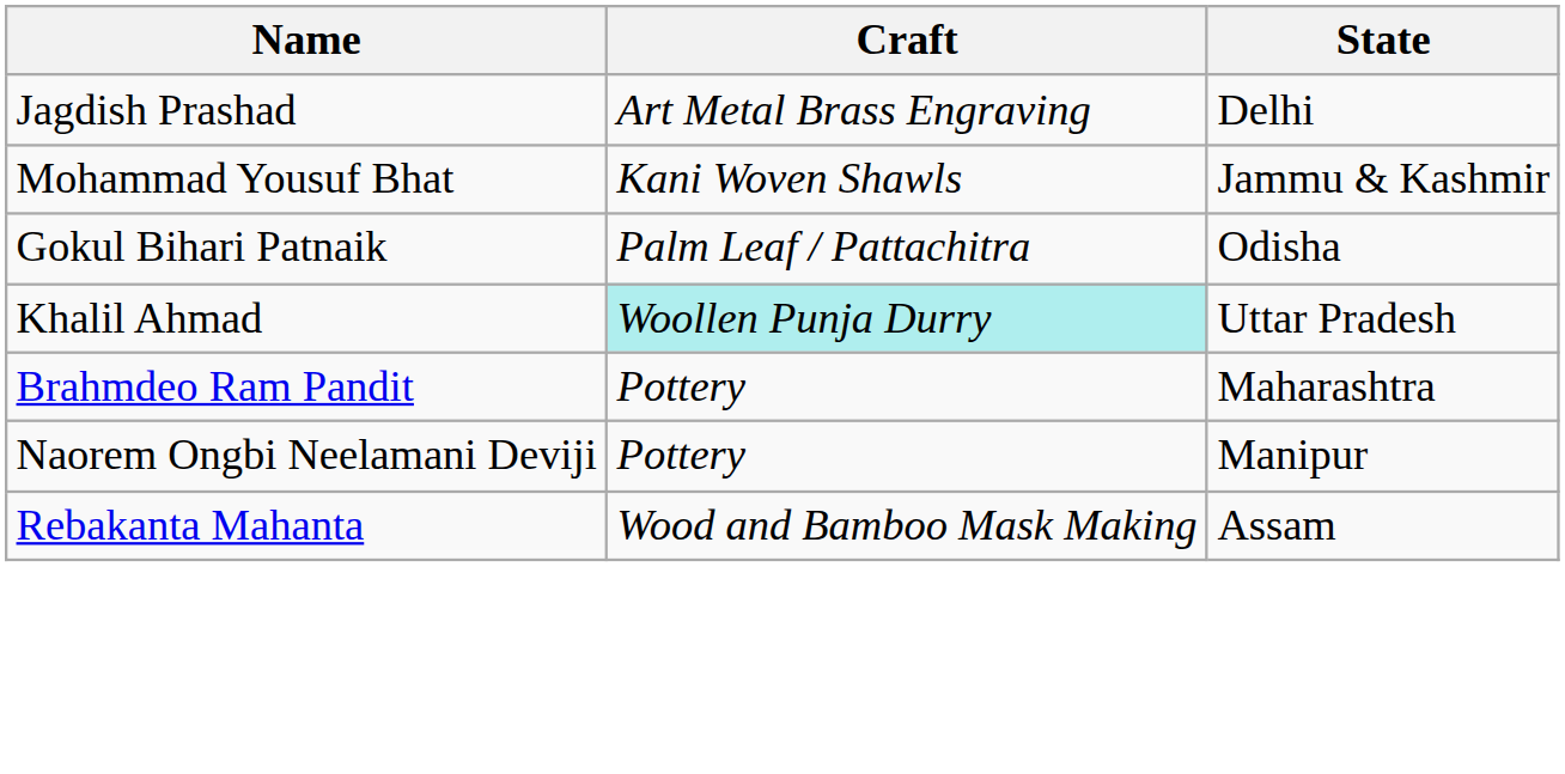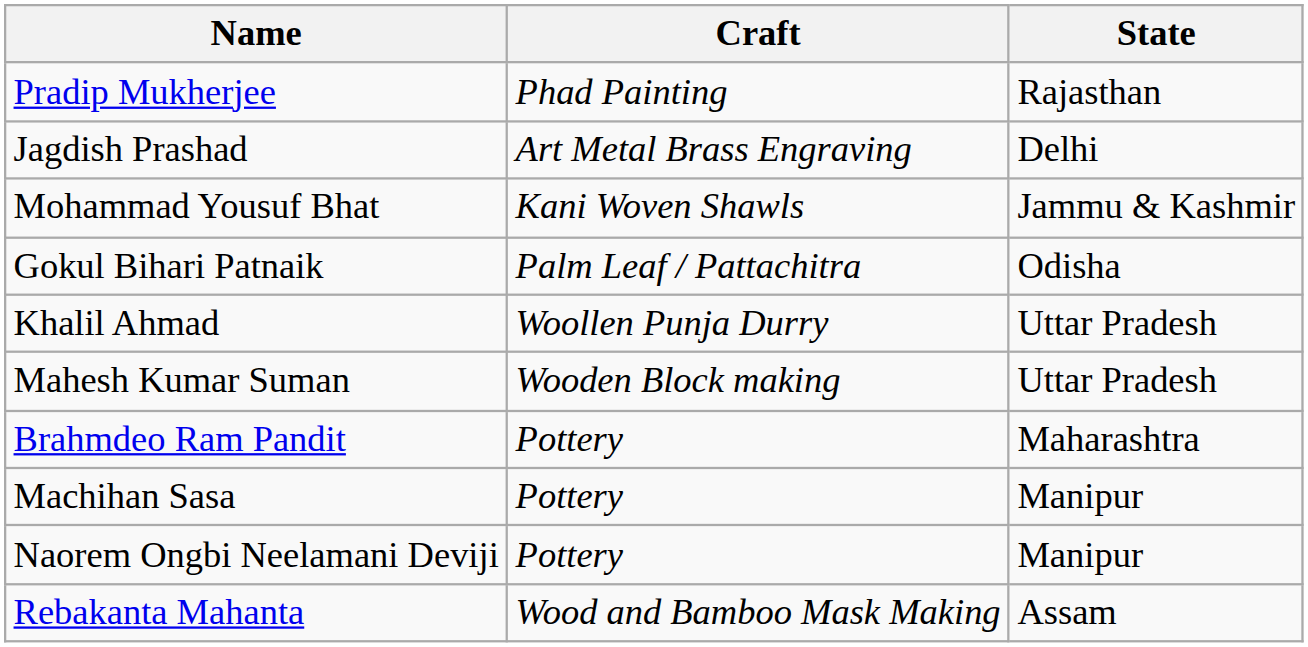+ row: Pradip Mukherjee | Phad Painting | Rajasthan
Khalil Ahmad | Craft: paleturquoise background -> no background
+ row: Mahesh Kumar Suman | Wooden Block making | Uttar Pradesh
+ row: Machihan Sasa | Pottery | Manipur
